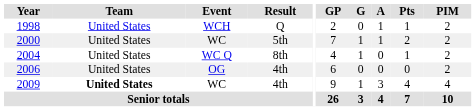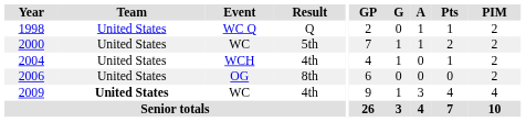1998 | Event: WCH -> WC Q
2004 | Event: WC Q -> WCH
2004 | Result: 8th -> 4th
2006 | Result: 4th -> 8th
